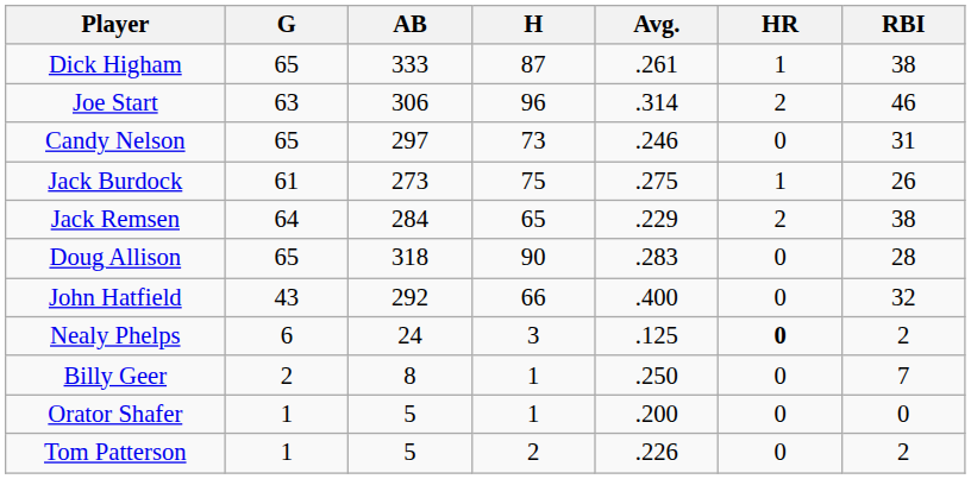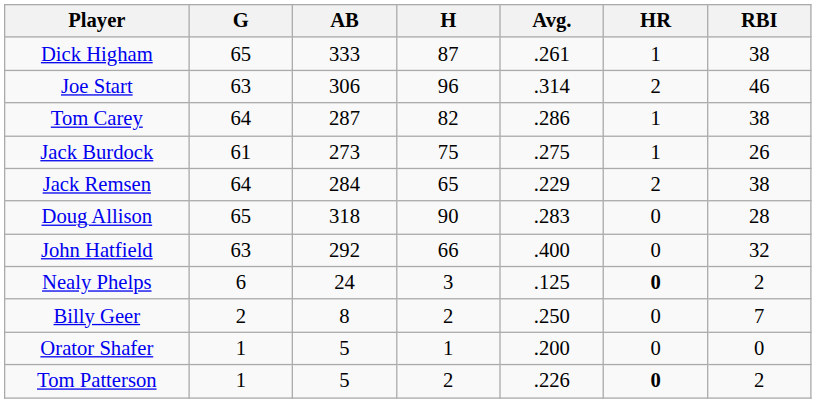- row: Candy Nelson | 65 | 297 | 73 | .246 | 0 | 31
+ row: Tom Carey | 64 | 287 | 82 | .286 | 1 | 38
John Hatfield | G: 43 -> 63
Billy Geer | H: 1 -> 2
Tom Patterson | HR: normal -> bold
